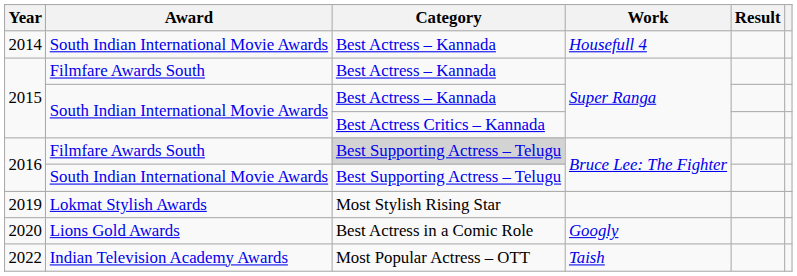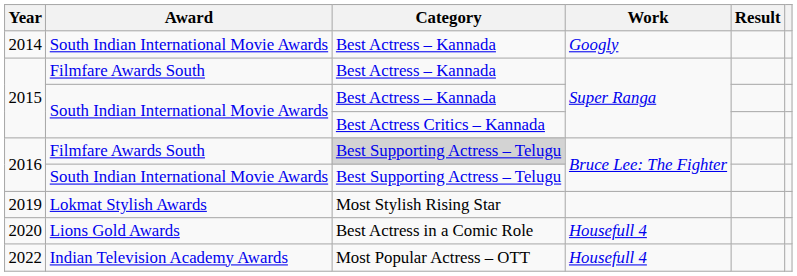2014 | Work: Housefull 4 -> Googly
2020 | Work: Googly -> Housefull 4
2022 | Work: Taish -> Housefull 4
